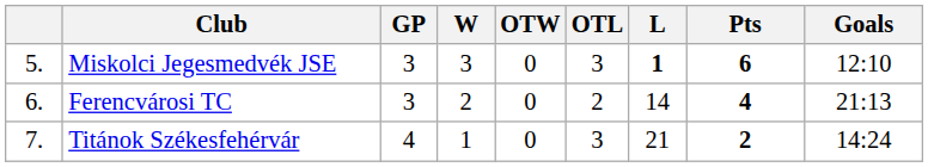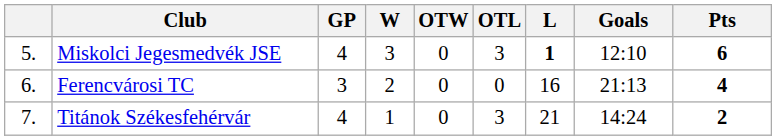columns swapped: Goals <-> Pts
Miskolci Jegesmedvék JSE | GP: 3 -> 4
Ferencvárosi TC | OTL: 2 -> 0
Ferencvárosi TC | L: 14 -> 16
